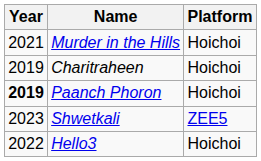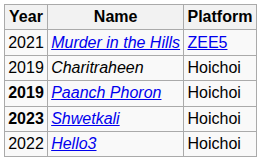Murder in the Hills | Platform: Hoichoi -> ZEE5
Shwetkali | Year: normal -> bold
Shwetkali | Platform: ZEE5 -> Hoichoi
